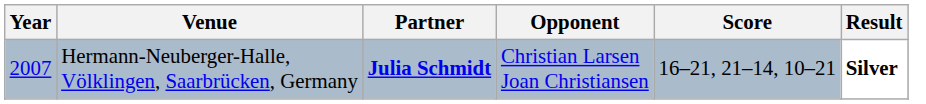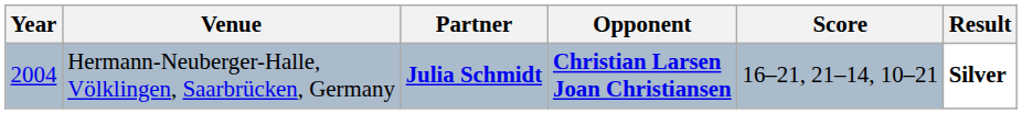Hermann-Neuberger-Halle, Völklingen, Saarbrücken, Germany | Year: 2007 -> 2004
Hermann-Neuberger-Halle, Völklingen, Saarbrücken, Germany | Opponent: normal -> bold
